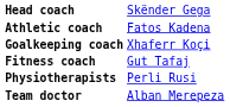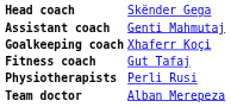+ row: Assistant coach | Genti Mahmutaj
- row: Athletic coach | Fatos Kadena
